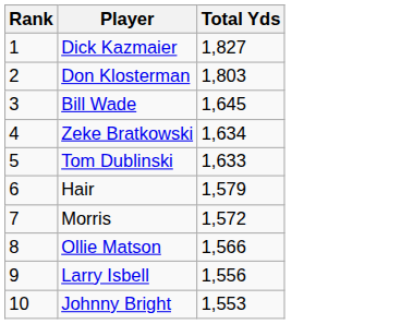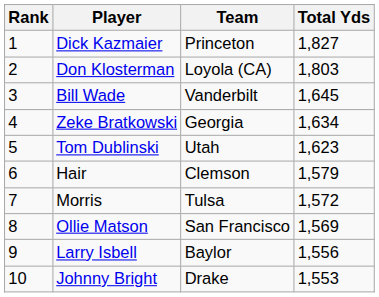+ column: Team | Princeton | Loyola (CA) | Vanderbilt | Georgia | Utah | Clemson | Tulsa | San Francisco | Baylor | Drake
Tom Dublinski | Total Yds: 1,633 -> 1,623
Ollie Matson | Total Yds: 1,566 -> 1,569
